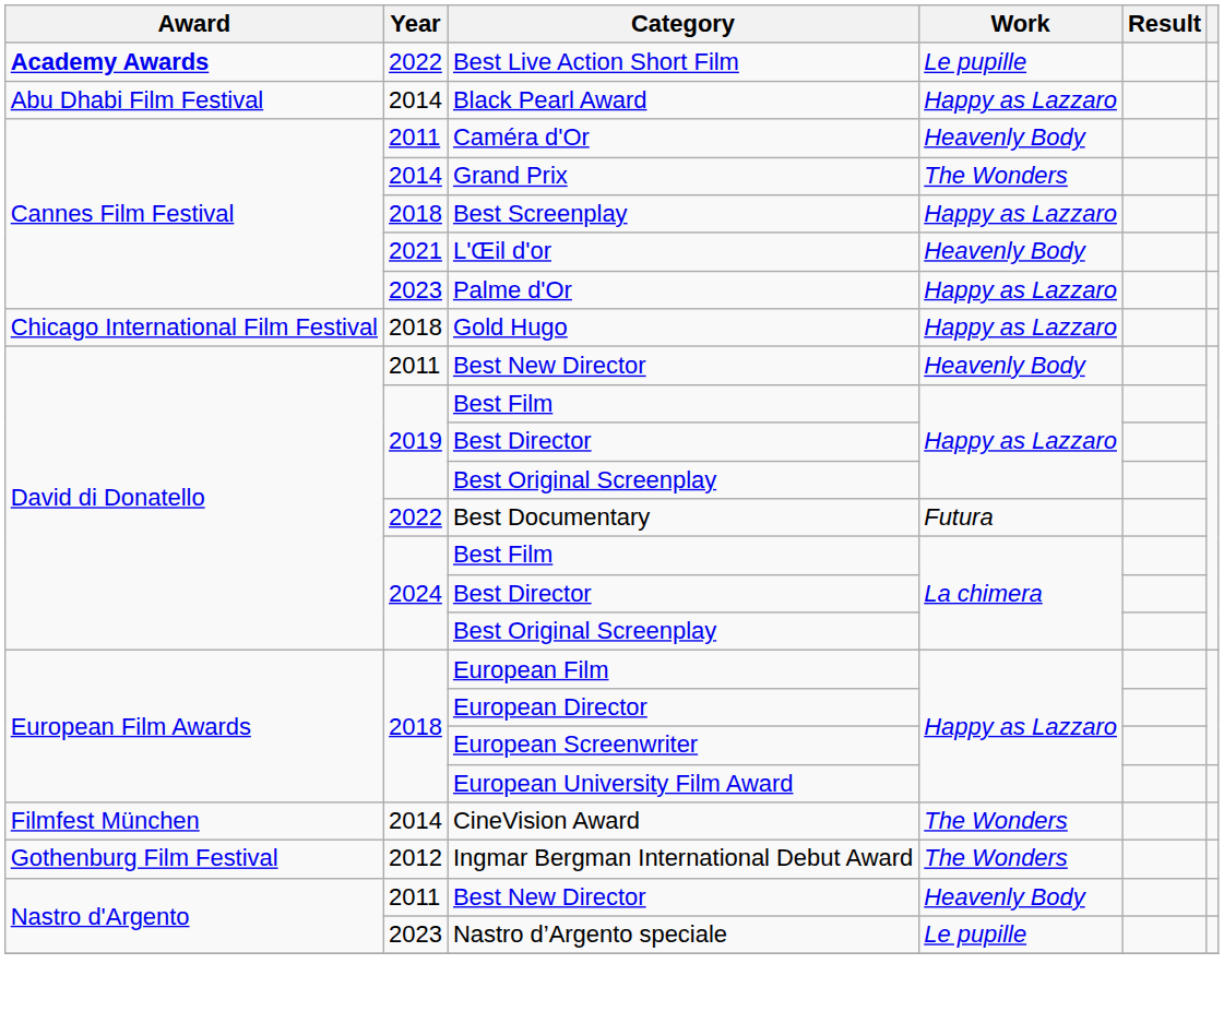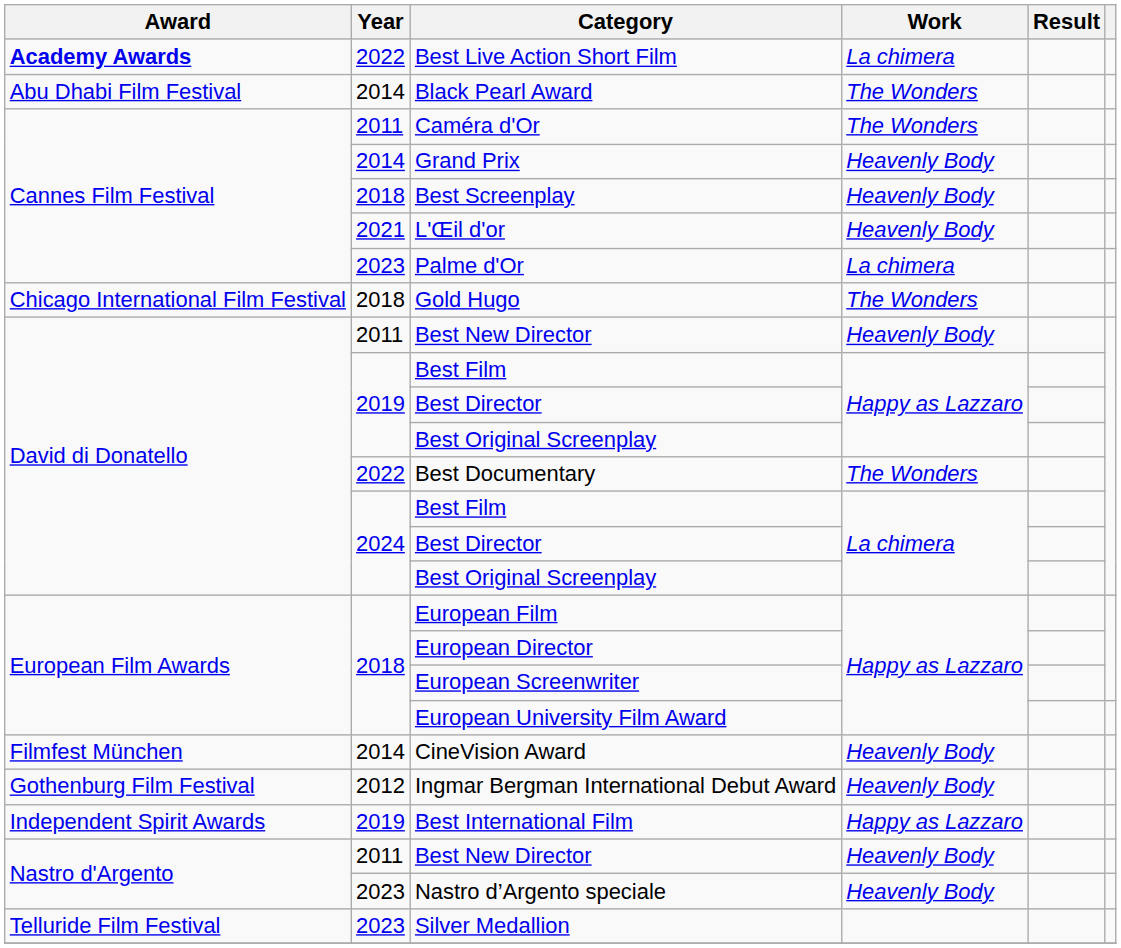Best Live Action Short Film | Work: Le pupille -> La chimera
Black Pearl Award | Work: Happy as Lazzaro -> The Wonders
Caméra d'Or | Work: Heavenly Body -> The Wonders
Grand Prix | Work: The Wonders -> Heavenly Body
Best Screenplay | Work: Happy as Lazzaro -> Heavenly Body
Palme d'Or | Work: Happy as Lazzaro -> La chimera
Gold Hugo | Work: Happy as Lazzaro -> The Wonders
Best Documentary | Work: Futura -> The Wonders
CineVision Award | Work: The Wonders -> Heavenly Body
Ingmar Bergman International Debut Award | Work: The Wonders -> Heavenly Body
+ row: Independent Spirit Awards | 2019 | Best International Film | Happy as Lazzaro
Nastro d’Argento speciale | Work: Le pupille -> Heavenly Body
+ row: Telluride Film Festival | 2023 | Silver Medallion
